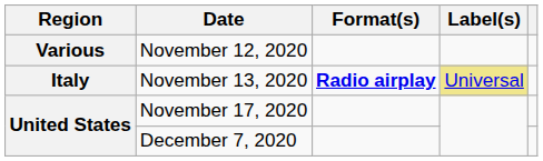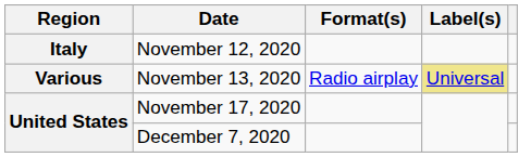November 12, 2020 | Region: Various -> Italy
November 13, 2020 | Region: Italy -> Various
November 13, 2020 | Format(s): bold -> normal
